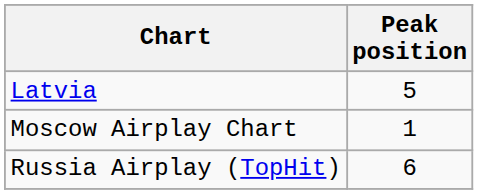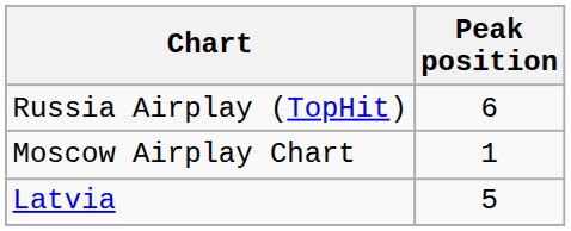rows swapped: Russia Airplay (TopHit) <-> Latvia
